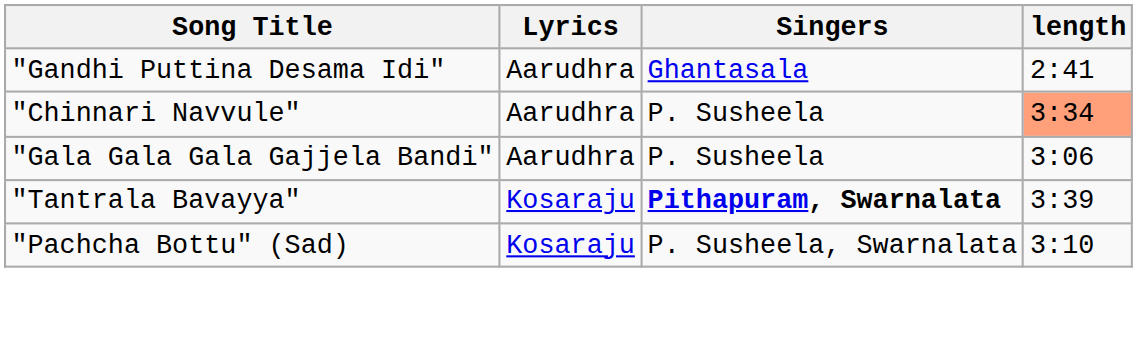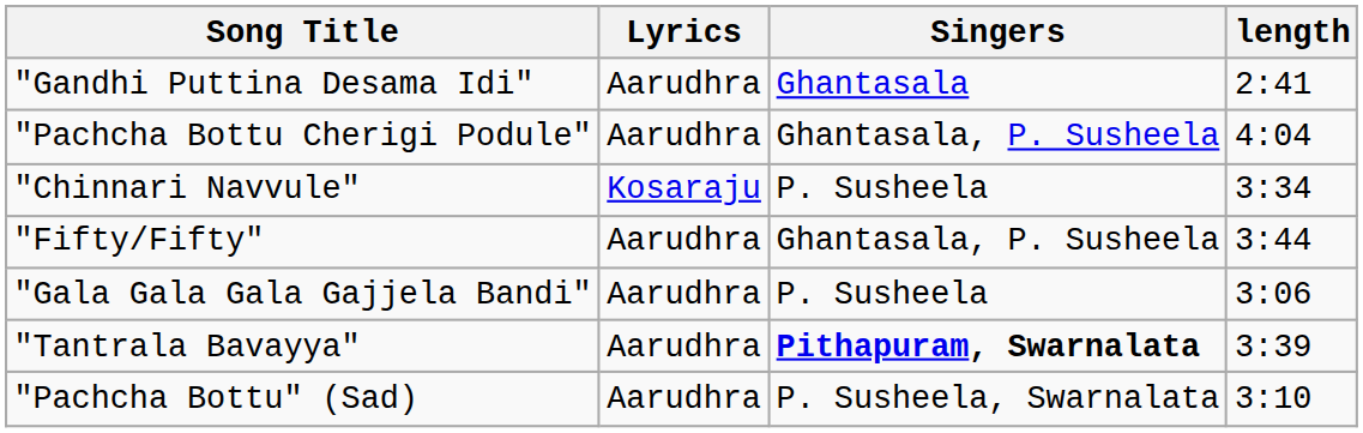+ row: "Pachcha Bottu Cherigi Podule" | Aarudhra | Ghantasala, P. Susheela | 4:04
"Chinnari Navvule" | Lyrics: Aarudhra -> Kosaraju
"Chinnari Navvule" | length: lightsalmon background -> no background
+ row: "Fifty/Fifty" | Aarudhra | Ghantasala, P. Susheela | 3:44
"Tantrala Bavayya" | Lyrics: Kosaraju -> Aarudhra
"Pachcha Bottu" (Sad) | Lyrics: Kosaraju -> Aarudhra
